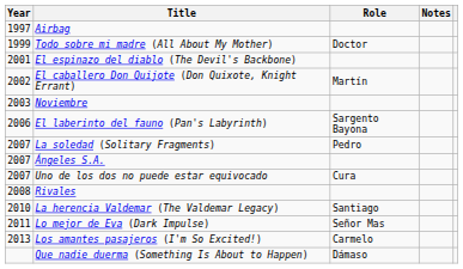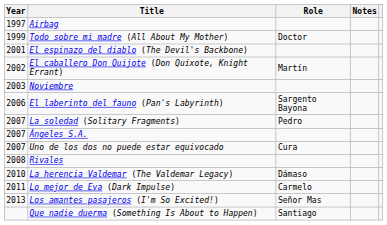La herencia Valdemar (The Valdemar Legacy) | Role: Santiago -> Dámaso
Lo mejor de Eva (Dark Impulse) | Role: Señor Mas -> Carmelo
Los amantes pasajeros (I'm So Excited!) | Role: Carmelo -> Señor Mas
Que nadie duerma (Something Is About to Happen) | Role: Dámaso -> Santiago
